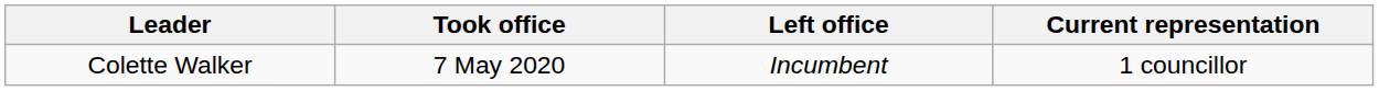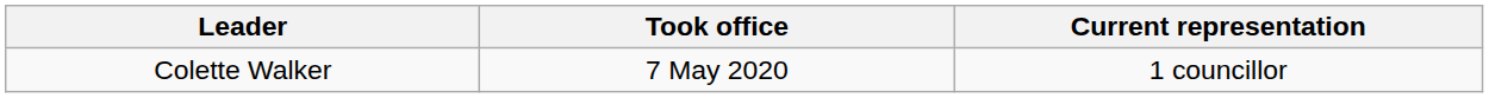- column: Left office | Incumbent
